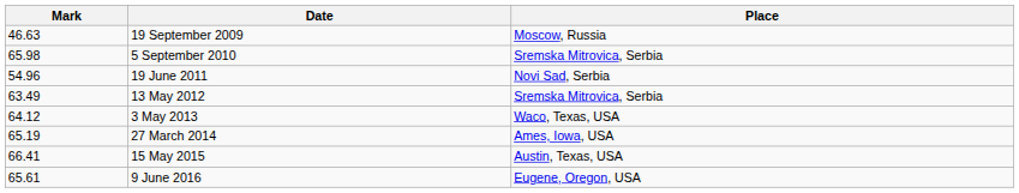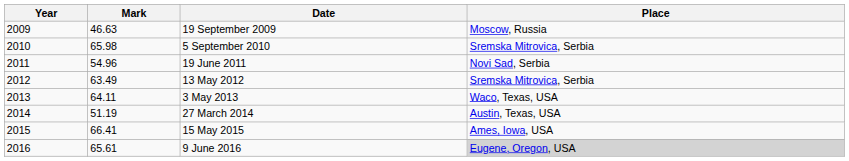+ column: Year | 2009 | 2010 | 2011 | 2012 | 2013 | 2014 | 2015 | 2016
3 May 2013 | Mark: 64.12 -> 64.11
27 March 2014 | Mark: 65.19 -> 51.19
27 March 2014 | Place: Ames, Iowa, USA -> Austin, Texas, USA
15 May 2015 | Place: Austin, Texas, USA -> Ames, Iowa, USA
9 June 2016 | Place: no background -> lightgrey background
